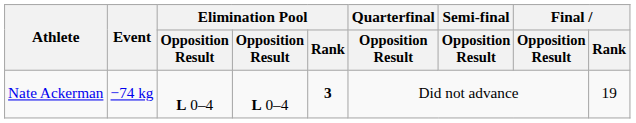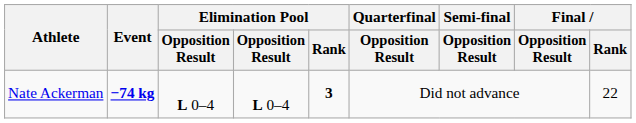Nate Ackerman | Event: normal -> bold
Nate Ackerman | Final / Rank: 19 -> 22
